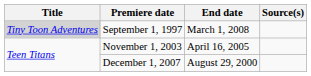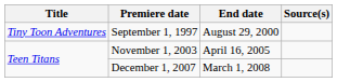September 1, 1997 | Title: lightgrey background -> no background
September 1, 1997 | End date: March 1, 2008 -> August 29, 2000
December 1, 2007 | End date: August 29, 2000 -> March 1, 2008
